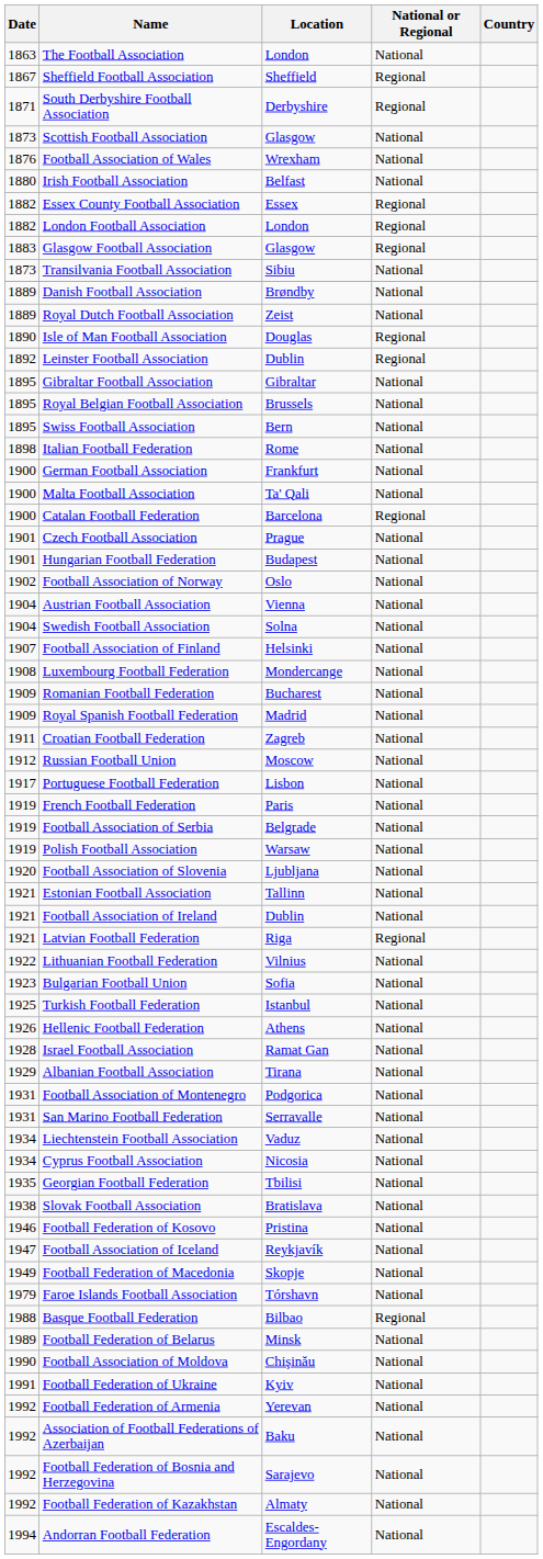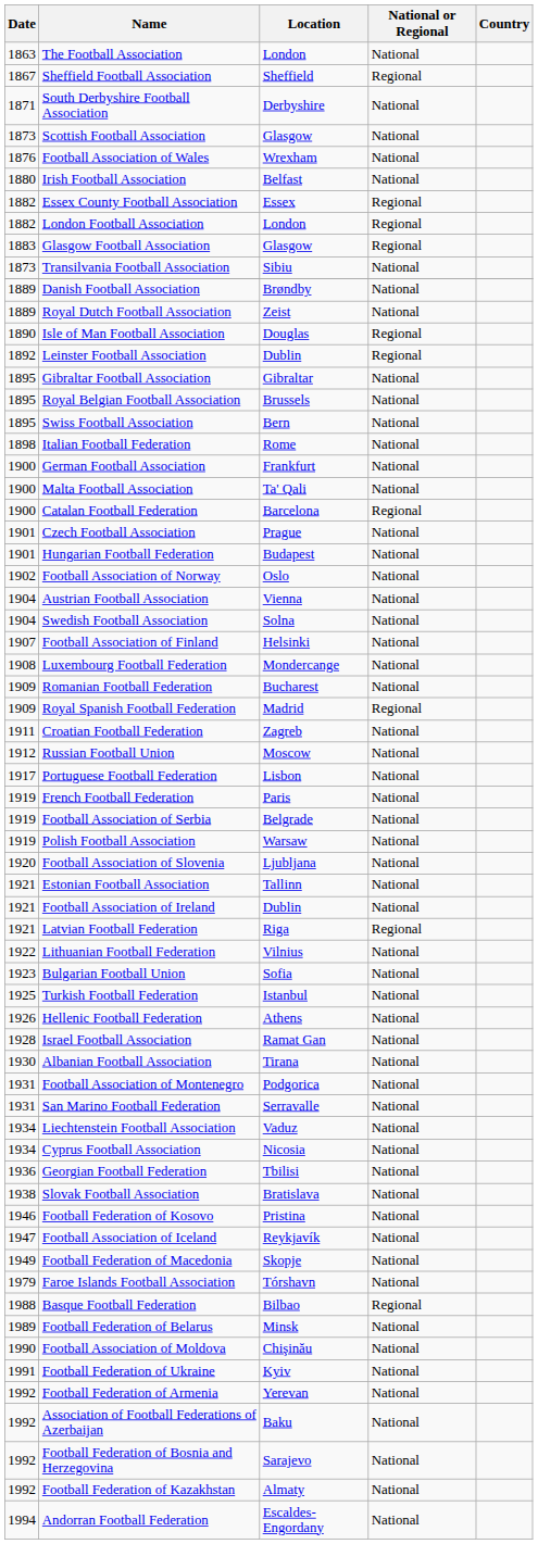South Derbyshire Football Association | National or Regional: Regional -> National
Royal Spanish Football Federation | National or Regional: National -> Regional
Albanian Football Association | Date: 1929 -> 1930
Georgian Football Federation | Date: 1935 -> 1936
